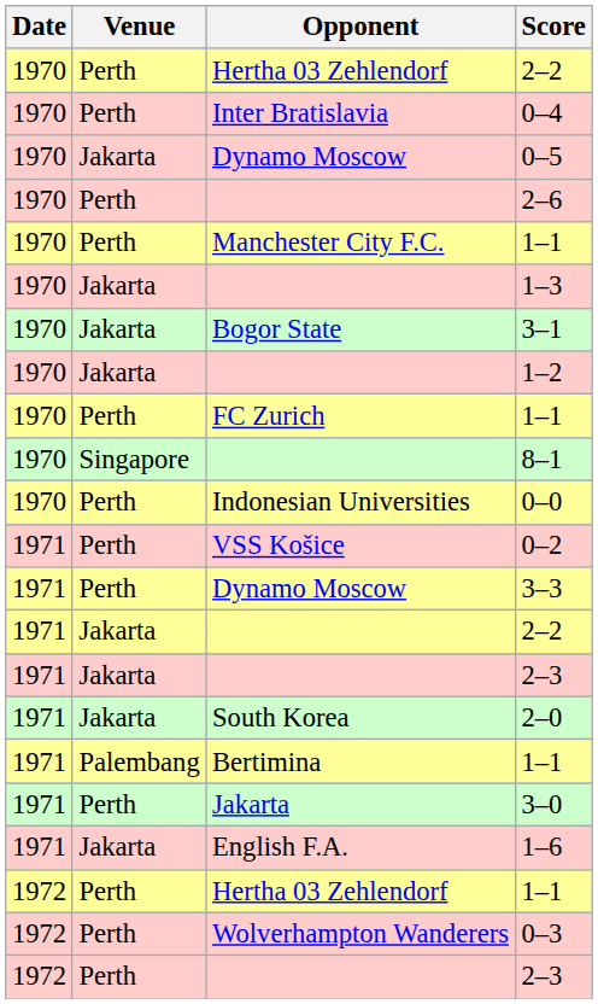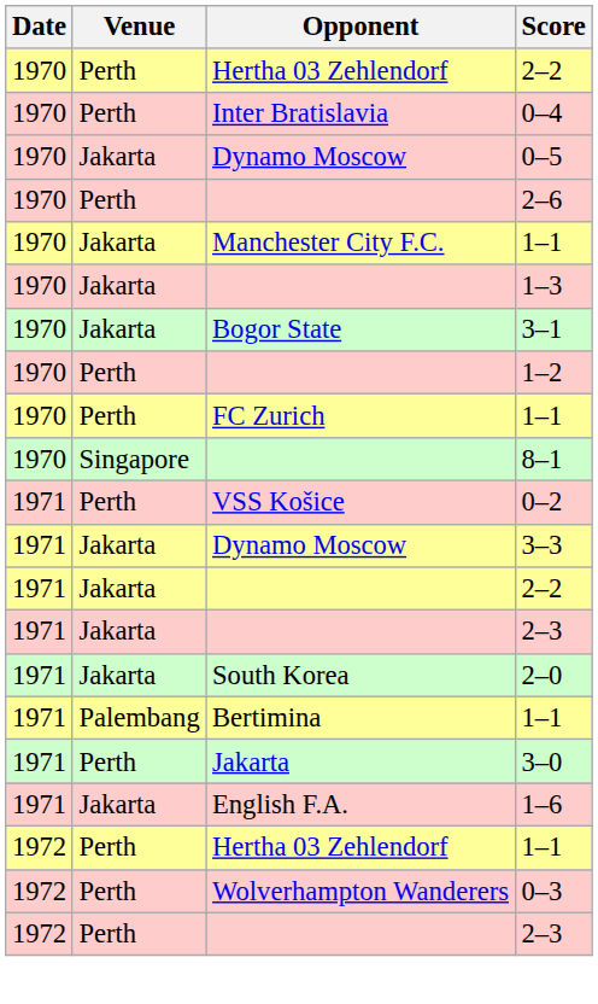Manchester City F.C. / 1–1 | Venue: Perth -> Jakarta
1–2 | Venue: Jakarta -> Perth
- row: 1970 | Perth | Indonesian Universities | 0–0
3–3 | Venue: Perth -> Jakarta
